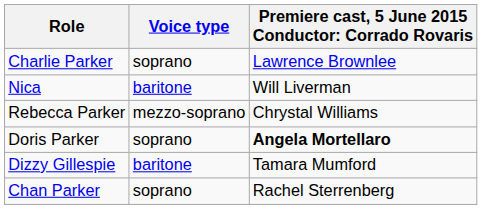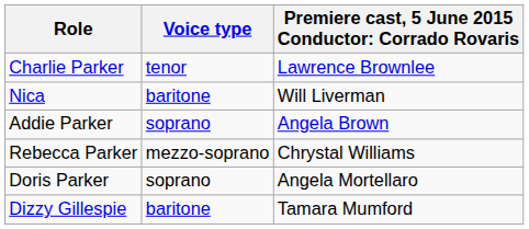Charlie Parker | Voice type: soprano -> tenor
+ row: Addie Parker | soprano | Angela Brown
Doris Parker | column 3: bold -> normal
- row: Chan Parker | soprano | Rachel Sterrenberg
